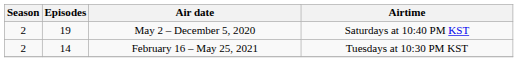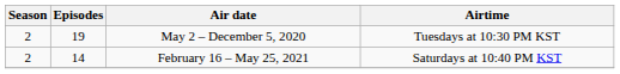May 2 – December 5, 2020 | Airtime: Saturdays at 10:40 PM KST -> Tuesdays at 10:30 PM KST
February 16 – May 25, 2021 | Airtime: Tuesdays at 10:30 PM KST -> Saturdays at 10:40 PM KST
